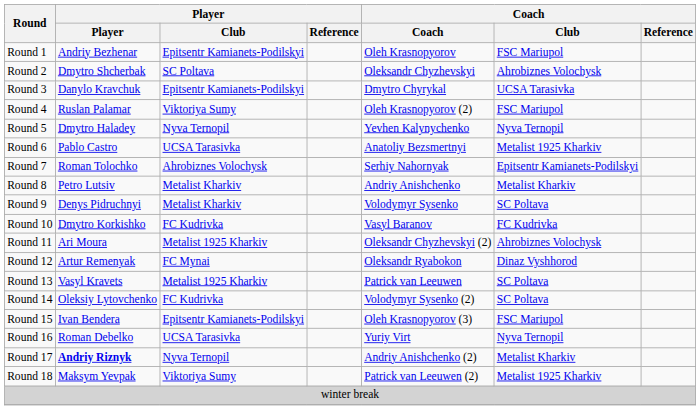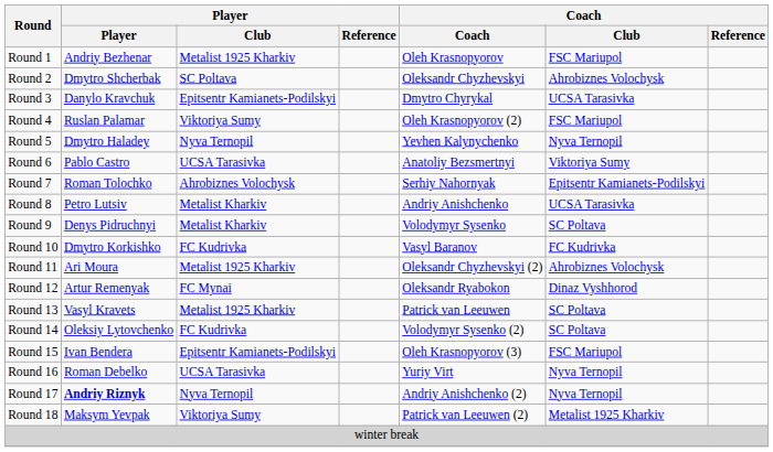Round 1 | Player / Club: Epitsentr Kamianets-Podilskyi -> Metalist 1925 Kharkiv
Round 6 | Coach / Club: Metalist 1925 Kharkiv -> Viktoriya Sumy
Round 8 | Coach / Club: Metalist Kharkiv -> UCSA Tarasivka
Round 17 | Coach / Club: Metalist Kharkiv -> Nyva Ternopil
